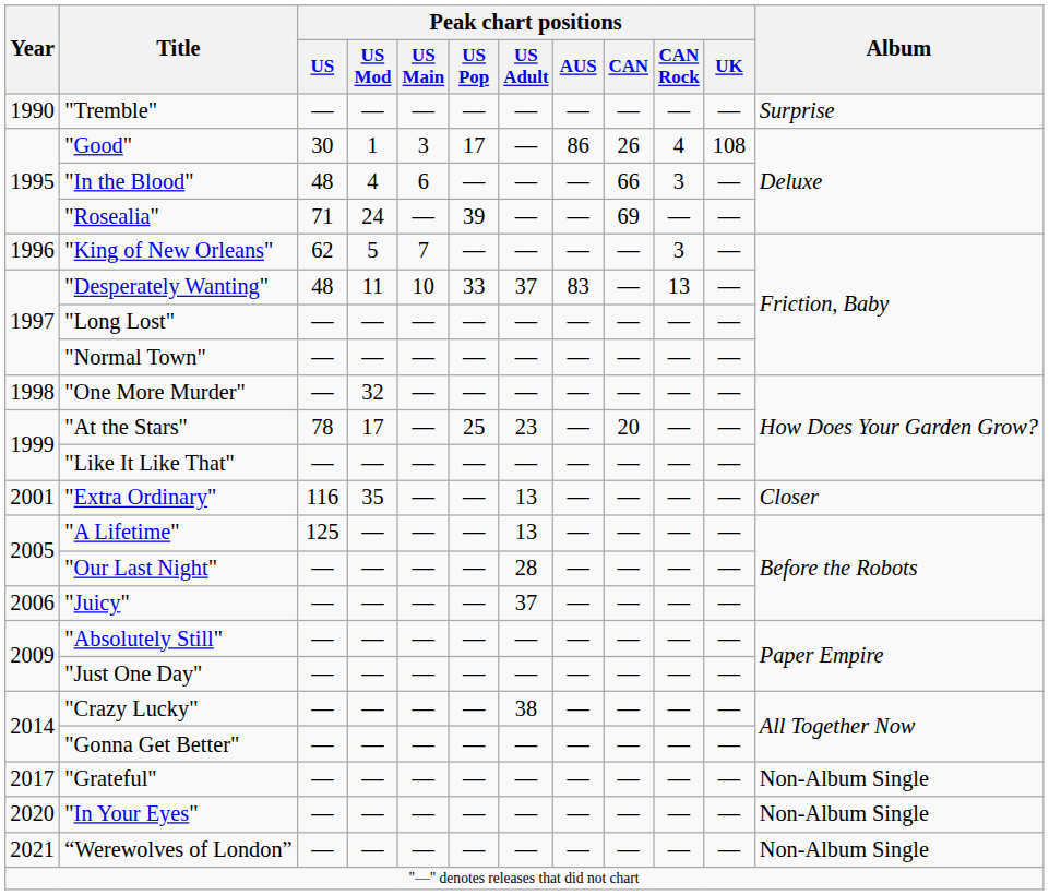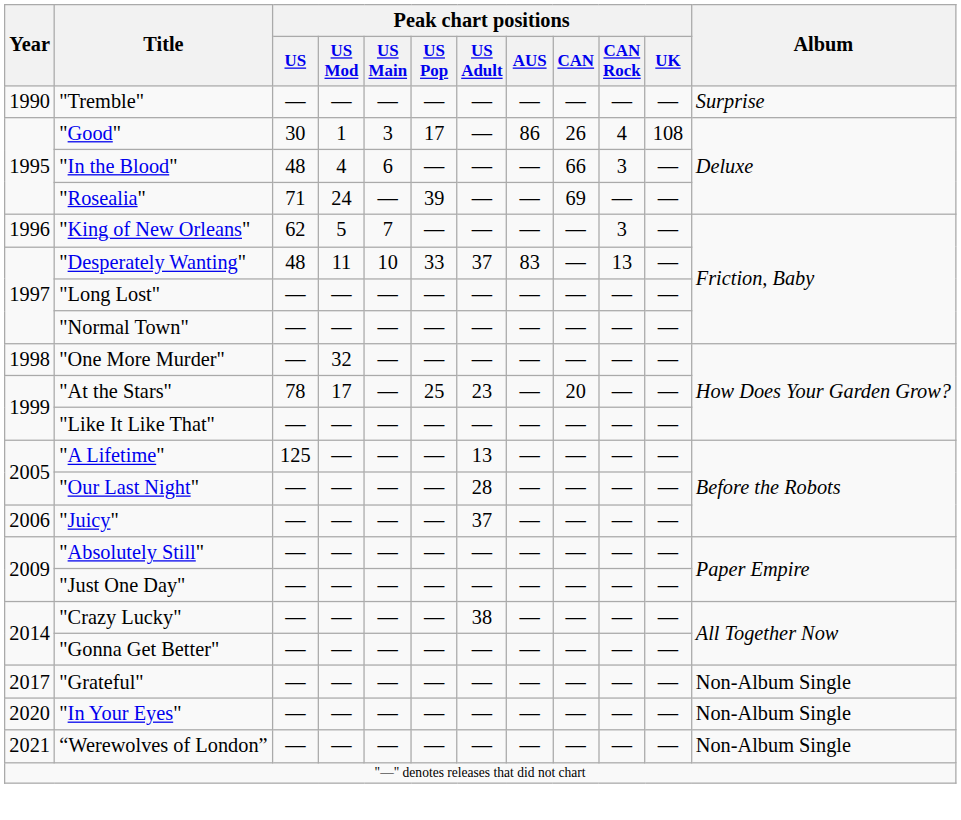- row: 2001 | "Extra Ordinary" | 116 | 35 | — | — | 13 | — | — | — | — | Closer
